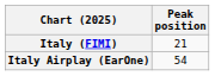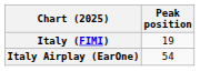Italy (FIMI) | Peak position: 21 -> 19
